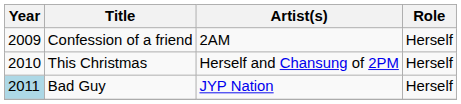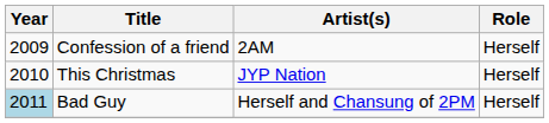This Christmas | Artist(s): Herself and Chansung of 2PM -> JYP Nation
Bad Guy | Artist(s): JYP Nation -> Herself and Chansung of 2PM
